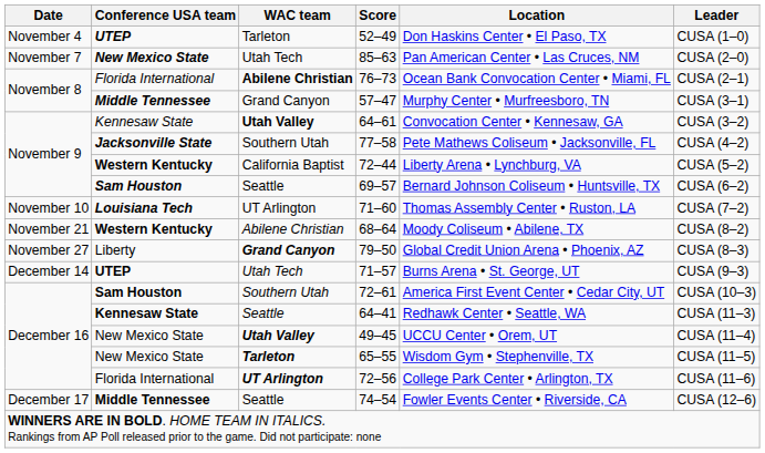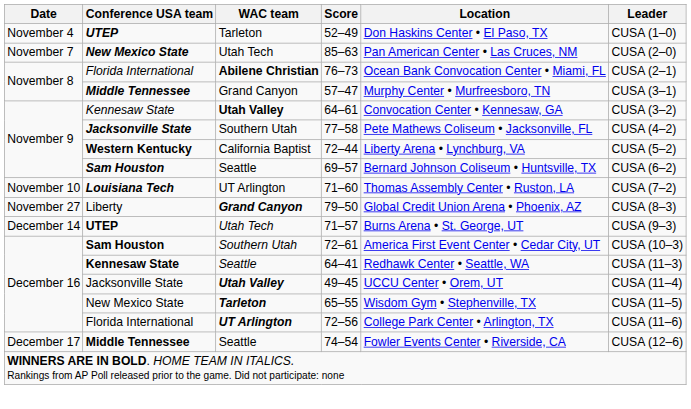- row: November 21 | Western Kentucky | Abilene Christian | 68–64 | Moody Coliseum • Abilene, TX | CUSA (8–2)
49–45 | Conference USA team: New Mexico State -> Jacksonville State
